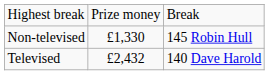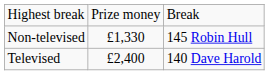Televised | column 2: £2,432 -> £2,400
